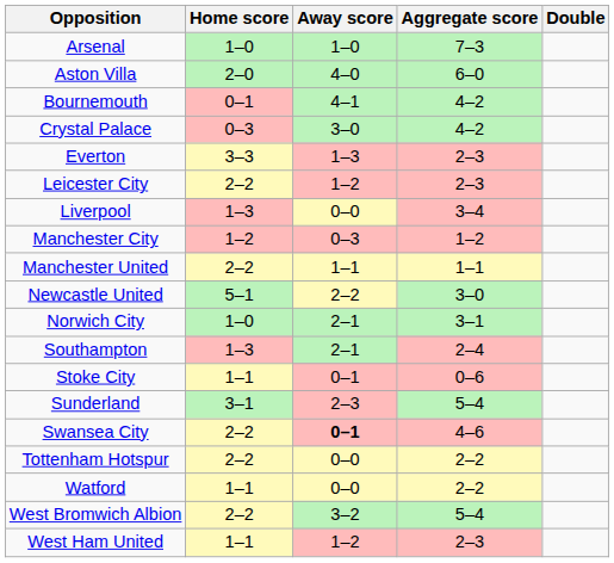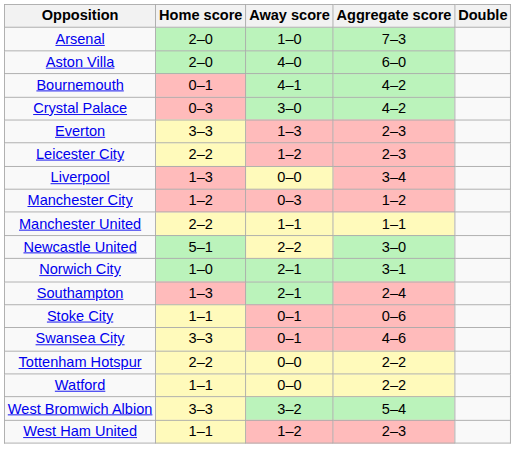Arsenal | Home score: 1–0 -> 2–0
- row: Sunderland | 3–1 | 2–3 | 5–4
Swansea City | Home score: 2–2 -> 3–3
Swansea City | Away score: bold -> normal
West Bromwich Albion | Home score: 2–2 -> 3–3
